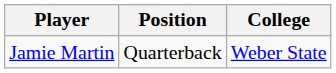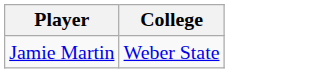- column: Position | Quarterback
